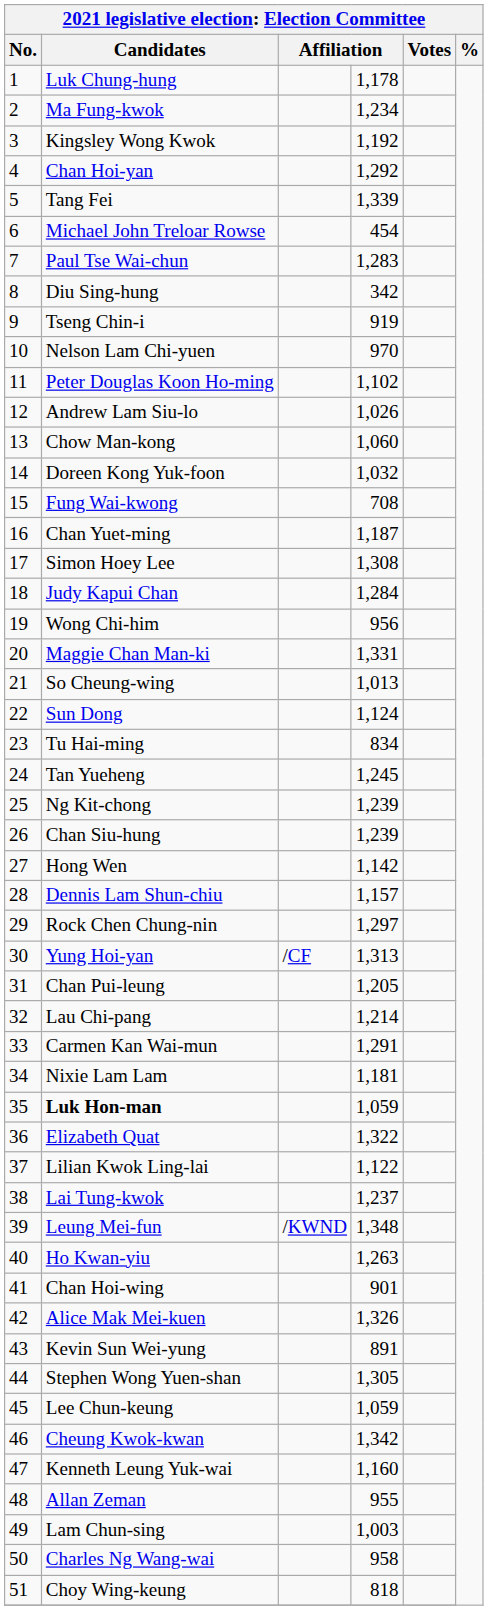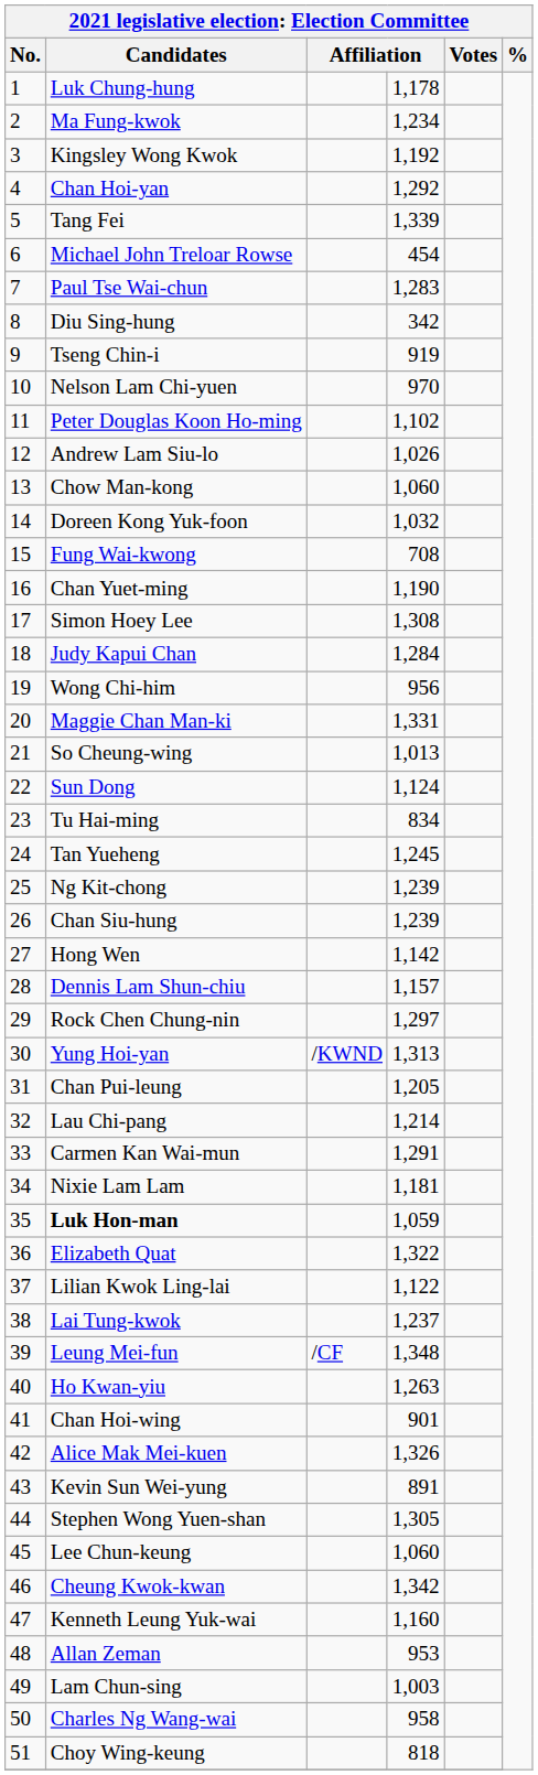Chan Yuet-ming | column 4: 1,187 -> 1,190
Yung Hoi-yan | column 3: /CF -> /KWND
Leung Mei-fun | column 3: /KWND -> /CF
Lee Chun-keung | column 4: 1,059 -> 1,060
Allan Zeman | column 4: 955 -> 953
